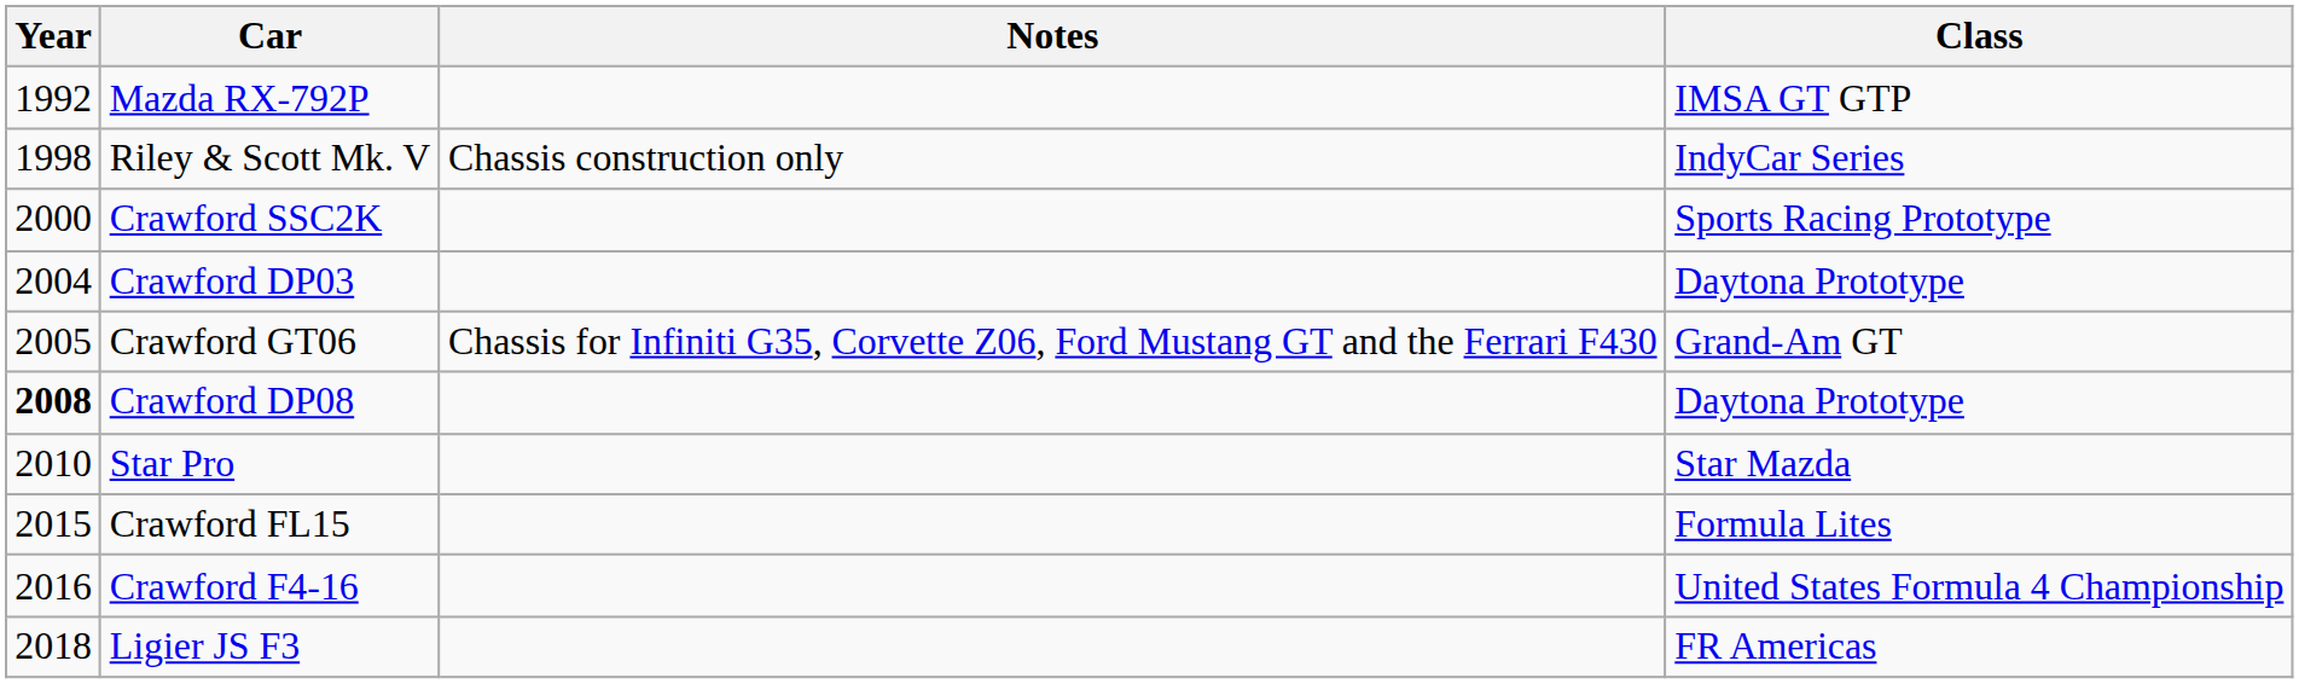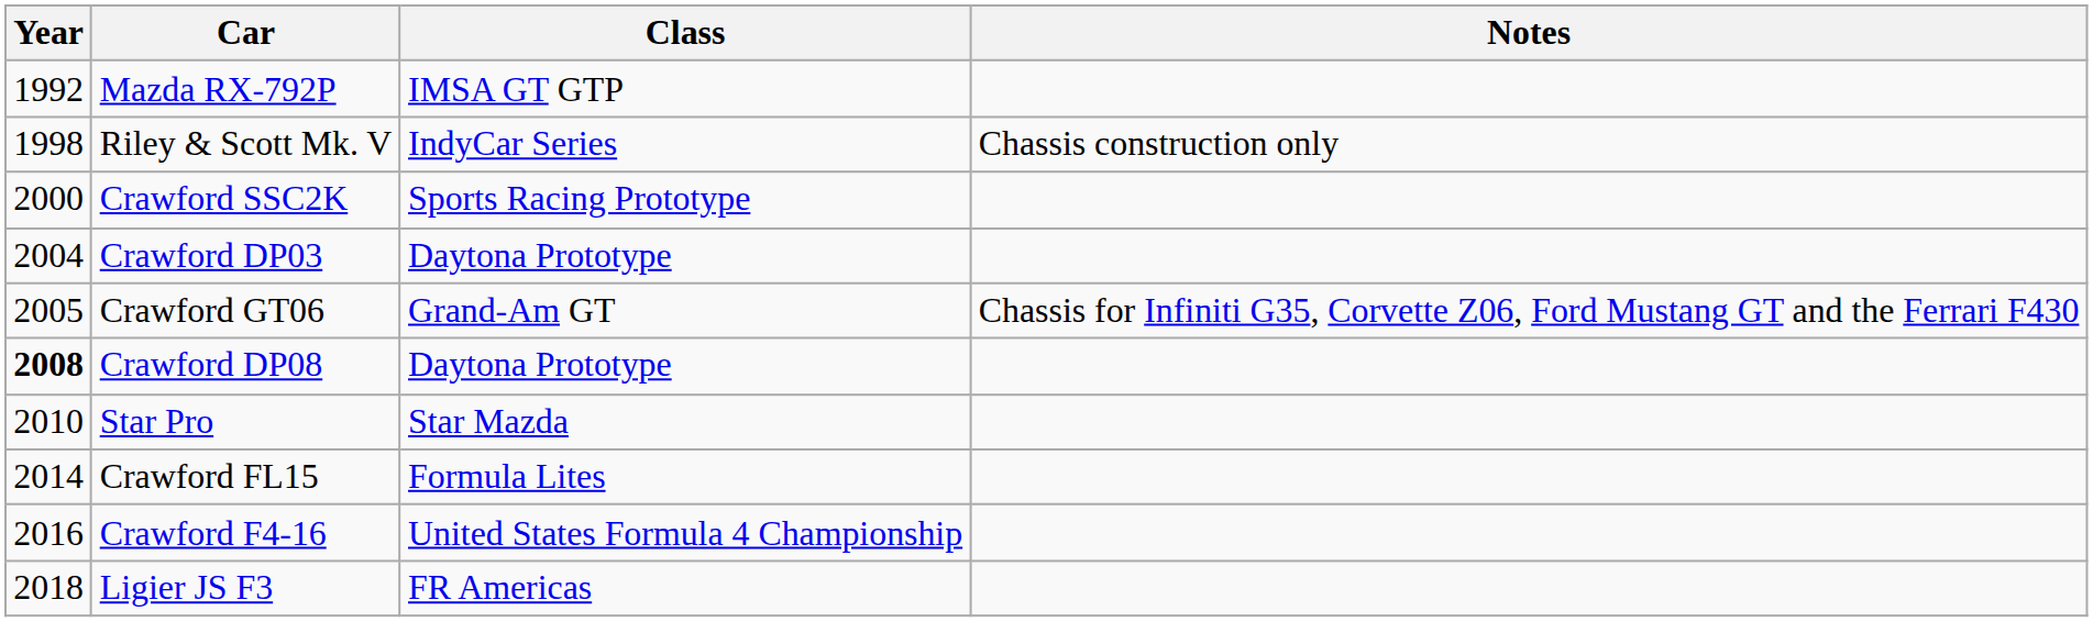columns swapped: Class <-> Notes
Crawford FL15 | Year: 2015 -> 2014
